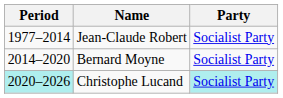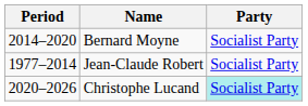rows swapped: Jean-Claude Robert <-> Bernard Moyne
Christophe Lucand | Period: paleturquoise background -> no background
